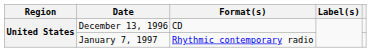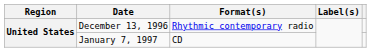December 13, 1996 | Format(s): CD -> Rhythmic contemporary radio
January 7, 1997 | Format(s): Rhythmic contemporary radio -> CD
